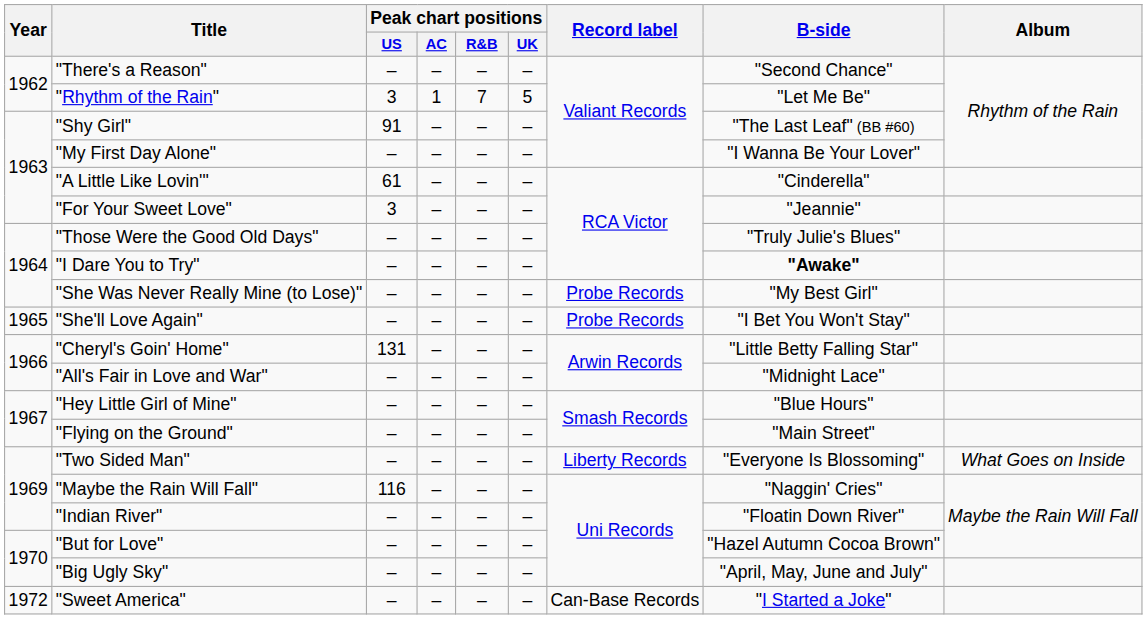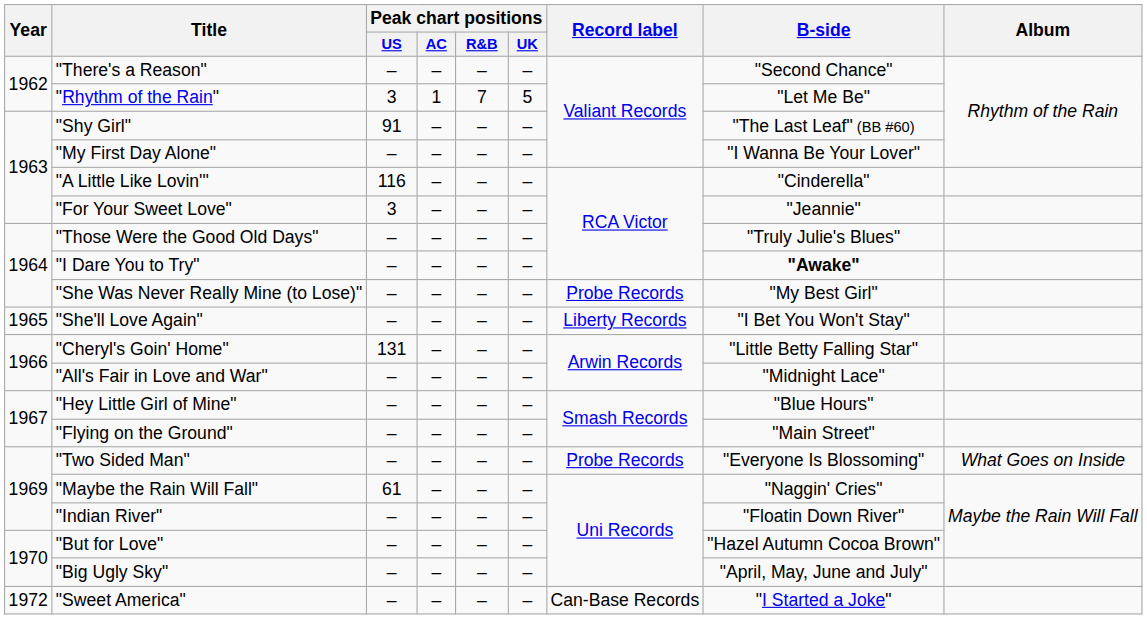"A Little Like Lovin'" | Peak chart positions / US: 61 -> 116
"She'll Love Again" | Record label: Probe Records -> Liberty Records
"Two Sided Man" | Record label: Liberty Records -> Probe Records
"Maybe the Rain Will Fall" | Peak chart positions / US: 116 -> 61
